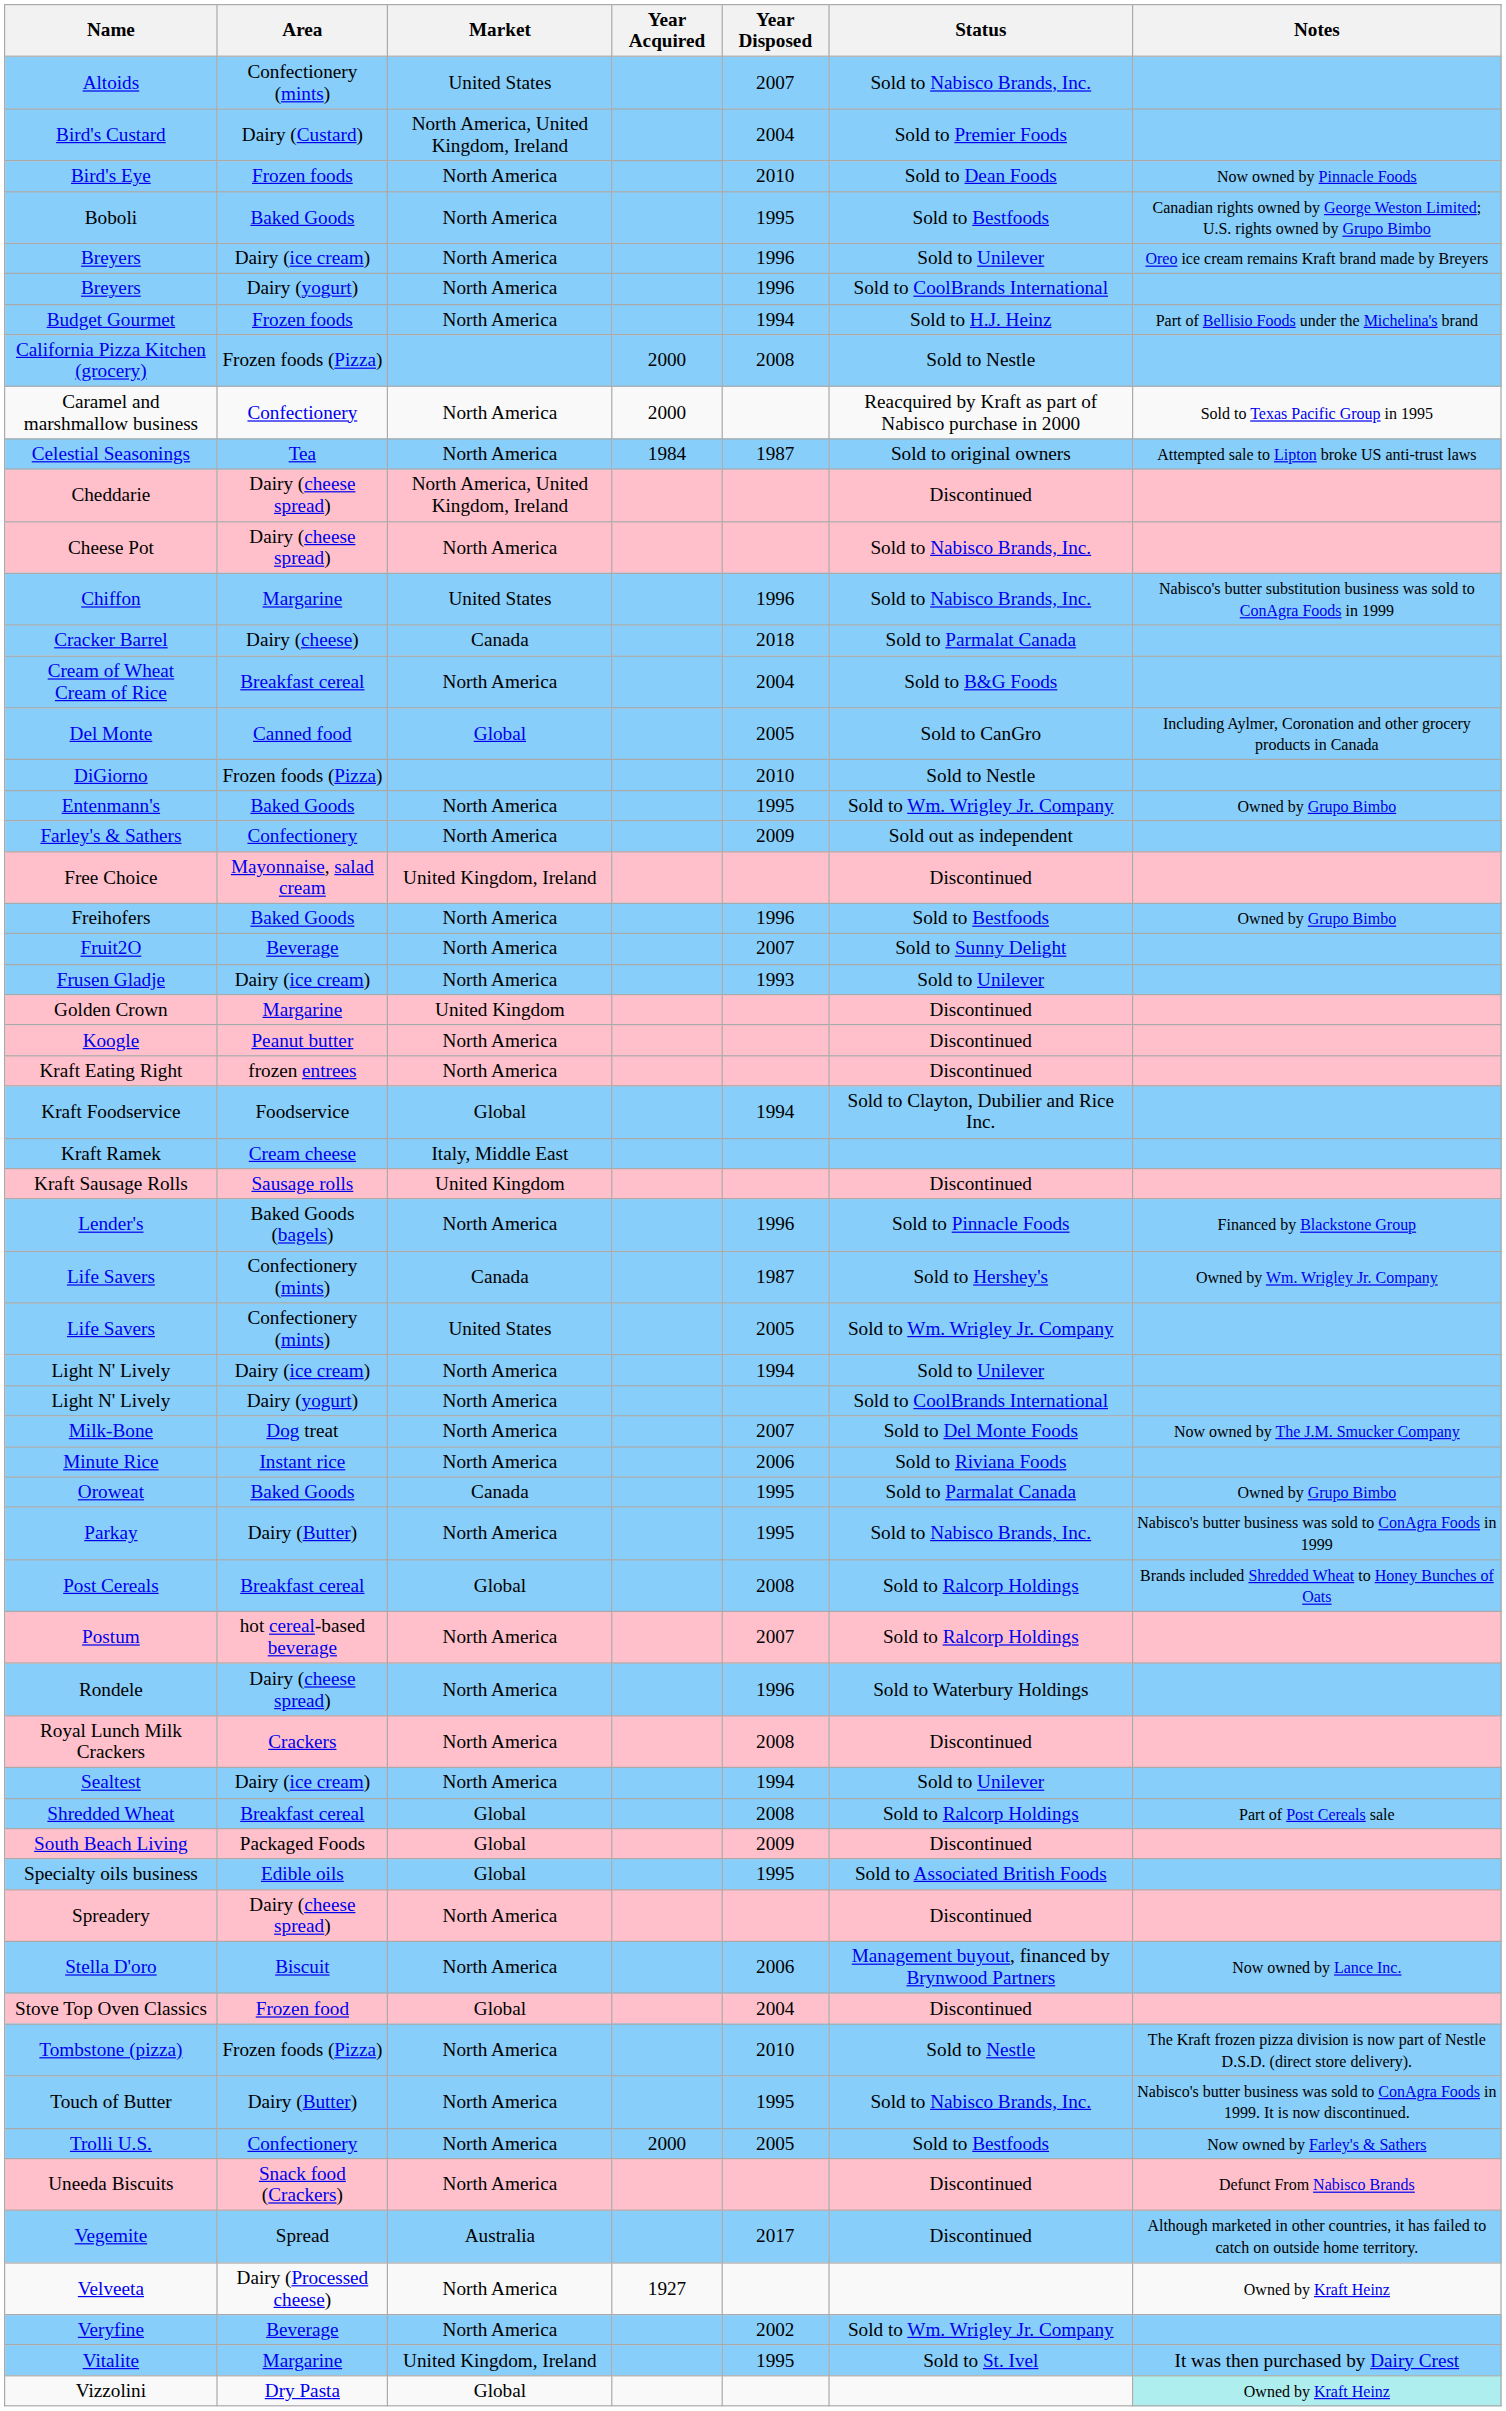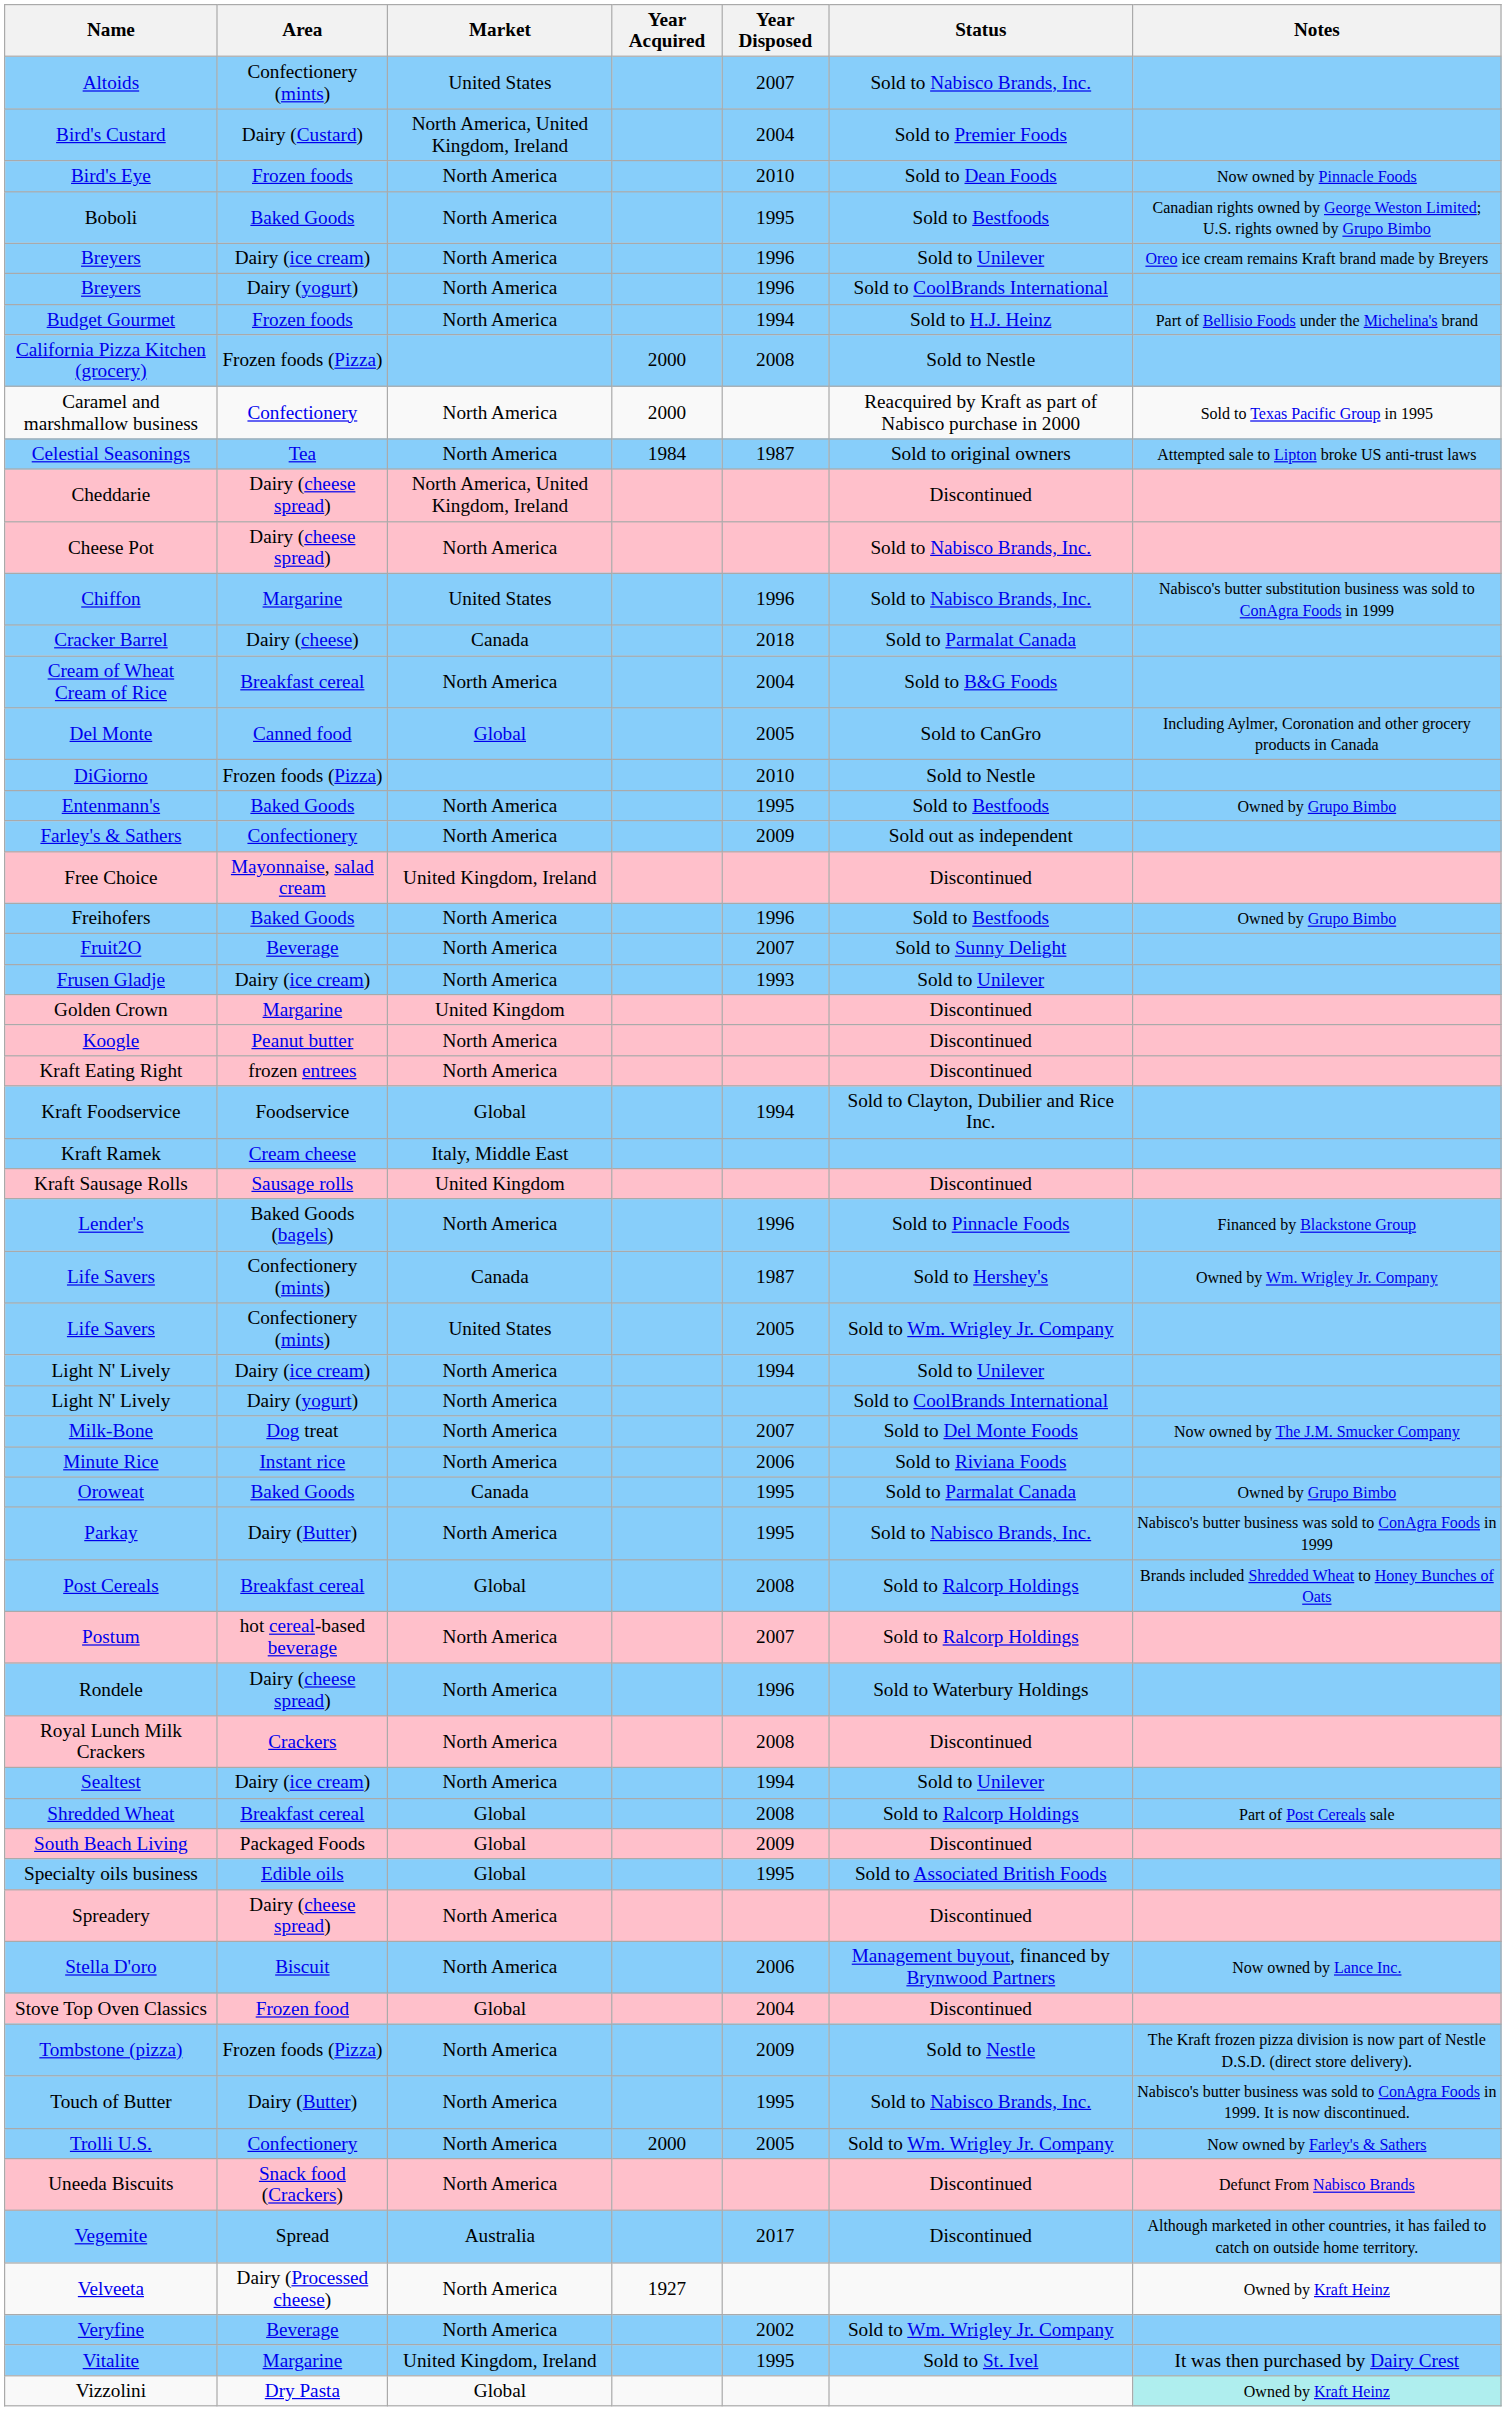Entenmann's | Status: Sold to Wm. Wrigley Jr. Company -> Sold to Bestfoods
Tombstone (pizza) | Year Disposed: 2010 -> 2009
Trolli U.S. | Status: Sold to Bestfoods -> Sold to Wm. Wrigley Jr. Company
